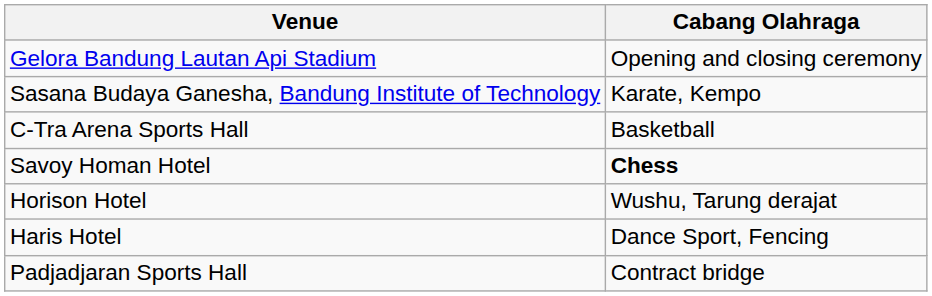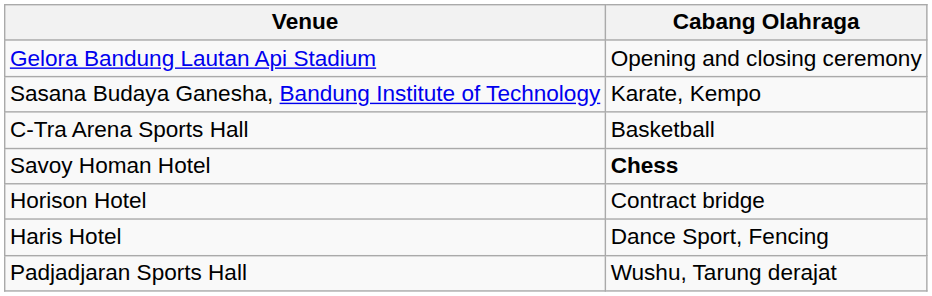Horison Hotel | Cabang Olahraga: Wushu, Tarung derajat -> Contract bridge
Padjadjaran Sports Hall | Cabang Olahraga: Contract bridge -> Wushu, Tarung derajat
